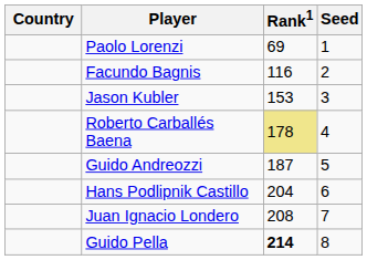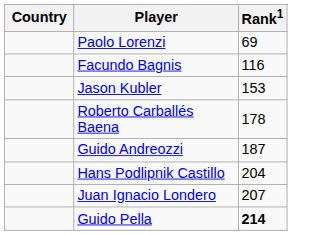- column: Seed | 1 | 2 | 3 | 4 | 5 | 6 | 7 | 8
Roberto Carballés Baena | Rank1: khaki background -> no background
Juan Ignacio Londero | Rank1: 208 -> 207
